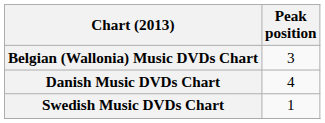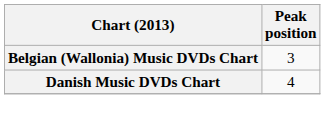- row: Swedish Music DVDs Chart | 1
